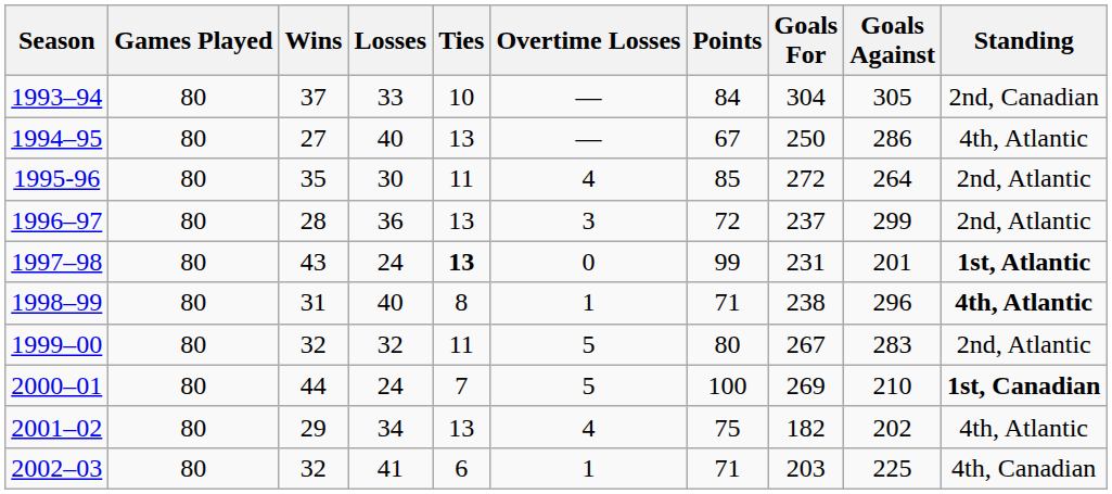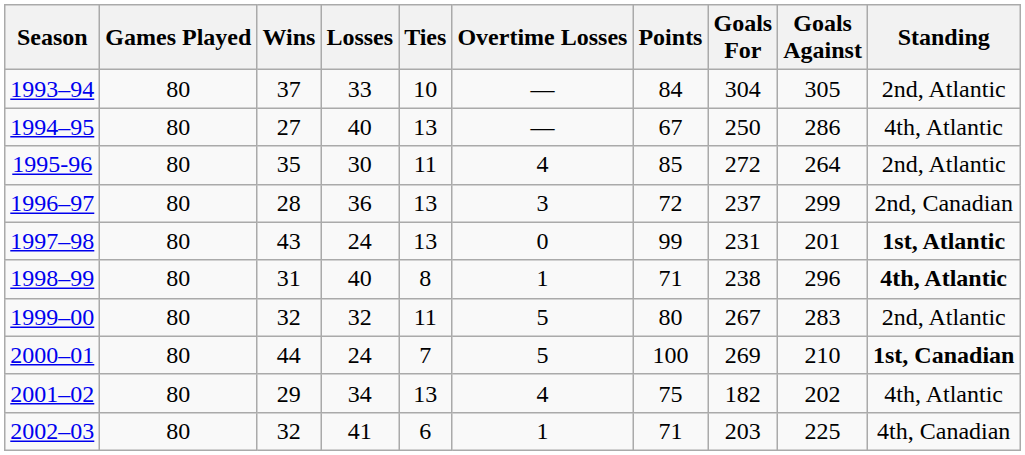1993–94 | Standing: 2nd, Canadian -> 2nd, Atlantic
1996–97 | Standing: 2nd, Atlantic -> 2nd, Canadian
1997–98 | Ties: bold -> normal
